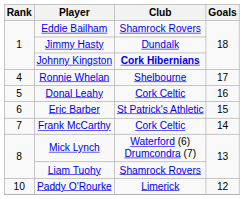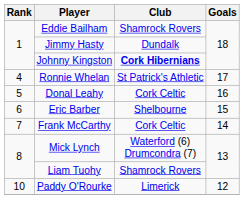Ronnie Whelan | Club: Shelbourne -> St Patrick's Athletic
Eric Barber | Club: St Patrick's Athletic -> Shelbourne
